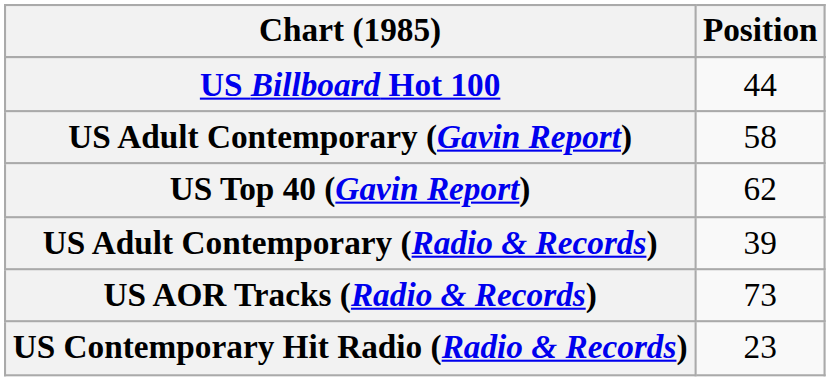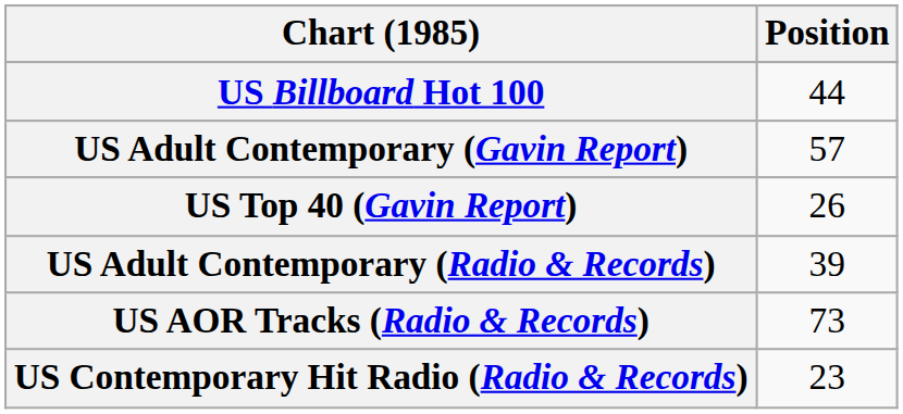US Adult Contemporary (Gavin Report) | Position: 58 -> 57
US Top 40 (Gavin Report) | Position: 62 -> 26
